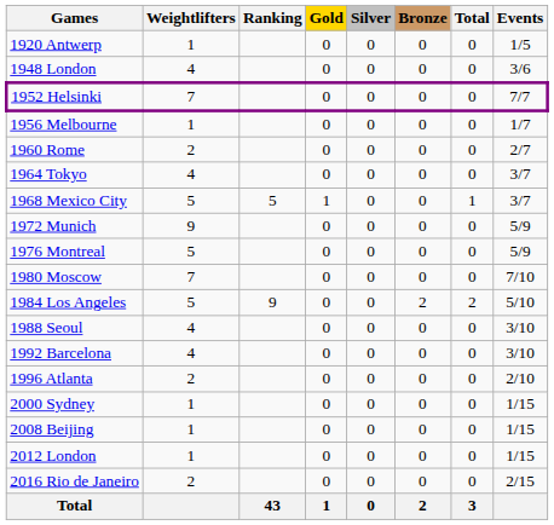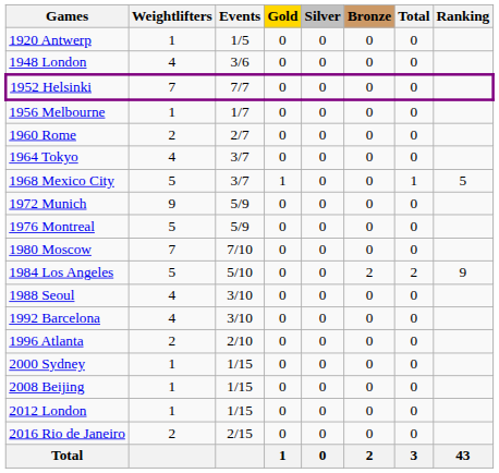columns swapped: Events <-> Ranking
